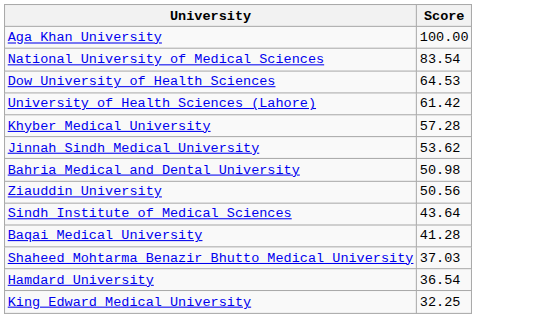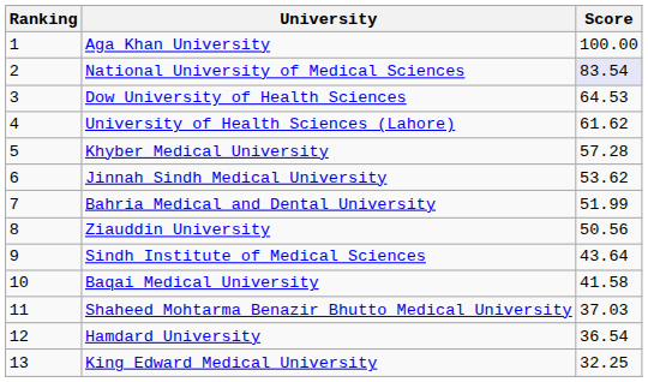+ column: Ranking | 1 | 2 | 3 | 4 | 5 | 6 | 7 | 8 | 9 | 10 | 11 | 12 | 13
National University of Medical Sciences | Score: no background -> lavender background
University of Health Sciences (Lahore) | Score: 61.42 -> 61.62
Bahria Medical and Dental University | Score: 50.98 -> 51.99
Baqai Medical University | Score: 41.28 -> 41.58
